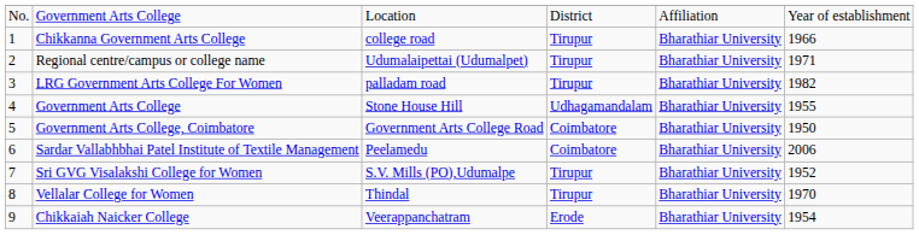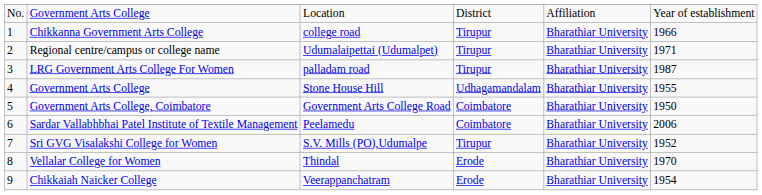palladam road | column 6: 1982 -> 1987
Thindal | column 4: Tirupur -> Erode
